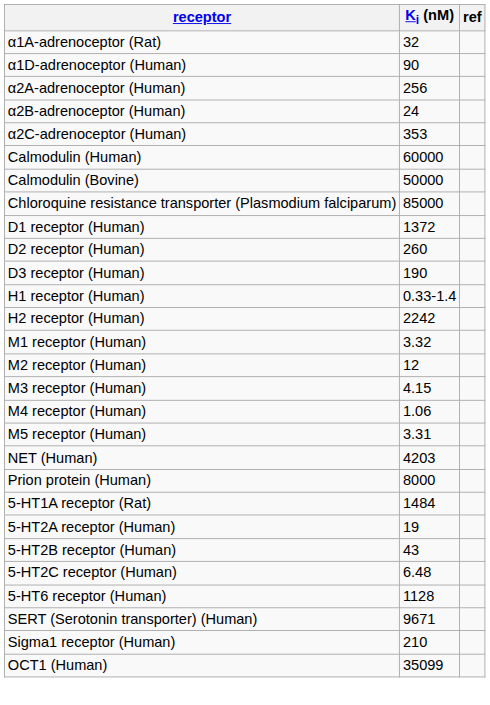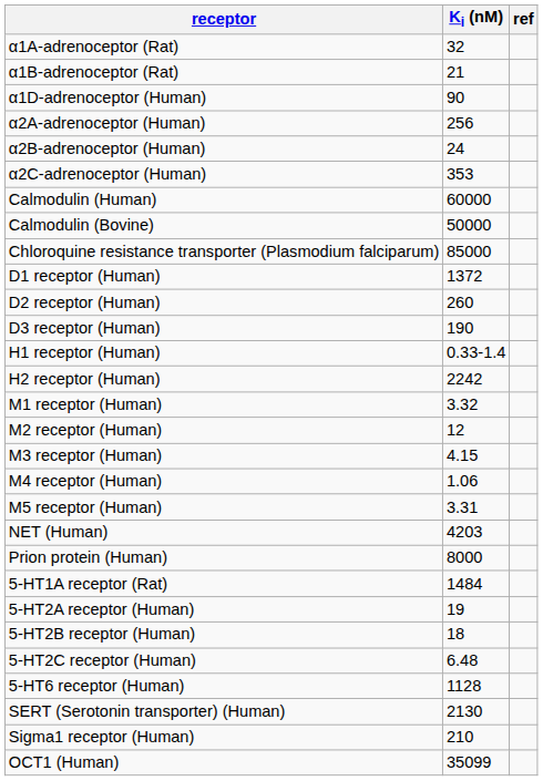+ row: α1B-adrenoceptor (Rat) | 21
5-HT2B receptor (Human) | Ki (nM): 43 -> 18
SERT (Serotonin transporter) (Human) | Ki (nM): 9671 -> 2130
